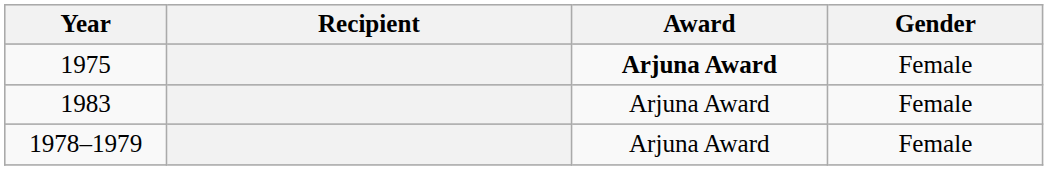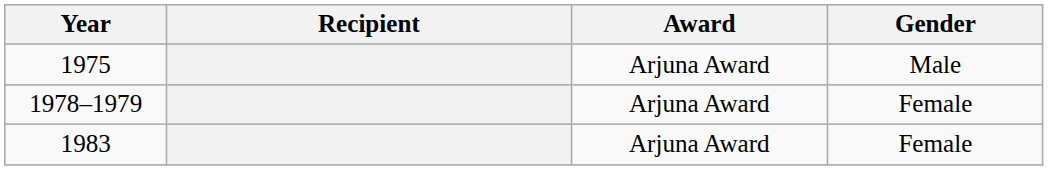1975 | Award: bold -> normal
1975 | Gender: Female -> Male
rows swapped: 1978–1979 <-> 1983
